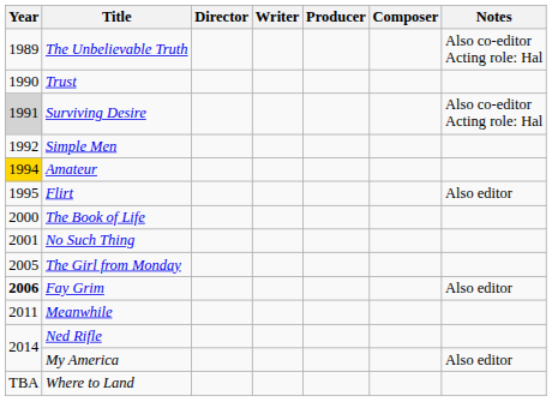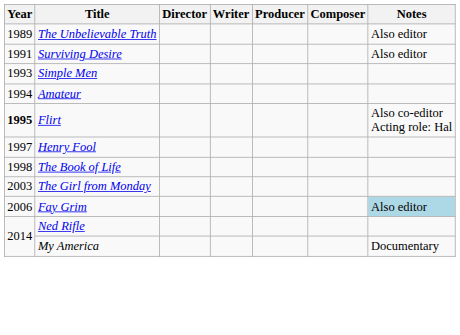The Unbelievable Truth | Notes: Also co-editor Acting role: Hal -> Also editor
- row: 1990 | Trust
Surviving Desire | Year: lightgrey background -> no background
Surviving Desire | Notes: Also co-editor Acting role: Hal -> Also editor
Simple Men | Year: 1992 -> 1993
Amateur | Year: gold background -> no background
Flirt | Year: normal -> bold
Flirt | Notes: Also editor -> Also co-editor Acting role: Hal
+ row: 1997 | Henry Fool
The Book of Life | Year: 2000 -> 1998
- row: 2001 | No Such Thing
The Girl from Monday | Year: 2005 -> 2003
Fay Grim | Year: bold -> normal
Fay Grim | Notes: no background -> lightblue background
- row: 2011 | Meanwhile
My America | Notes: Also editor -> Documentary
- row: TBA | Where to Land
